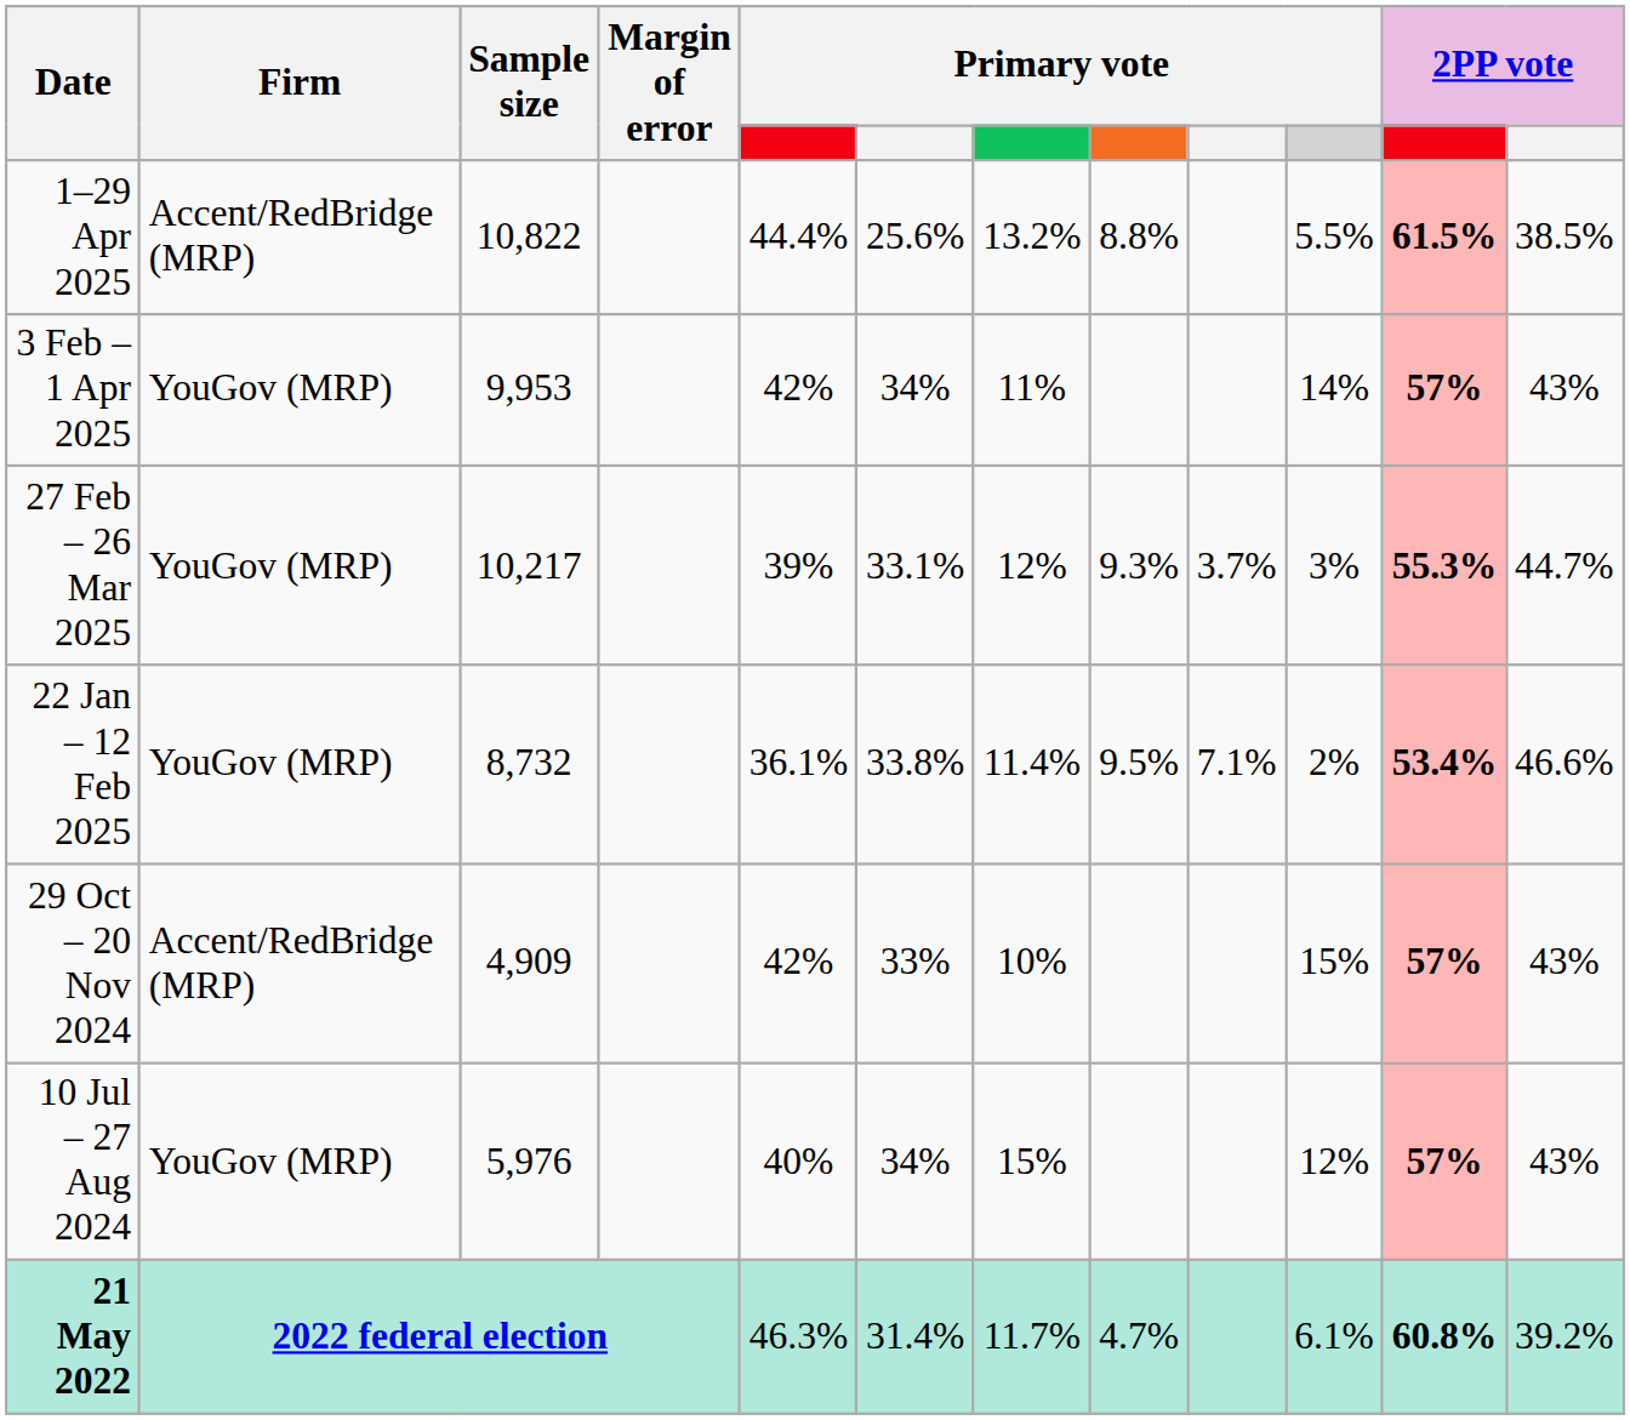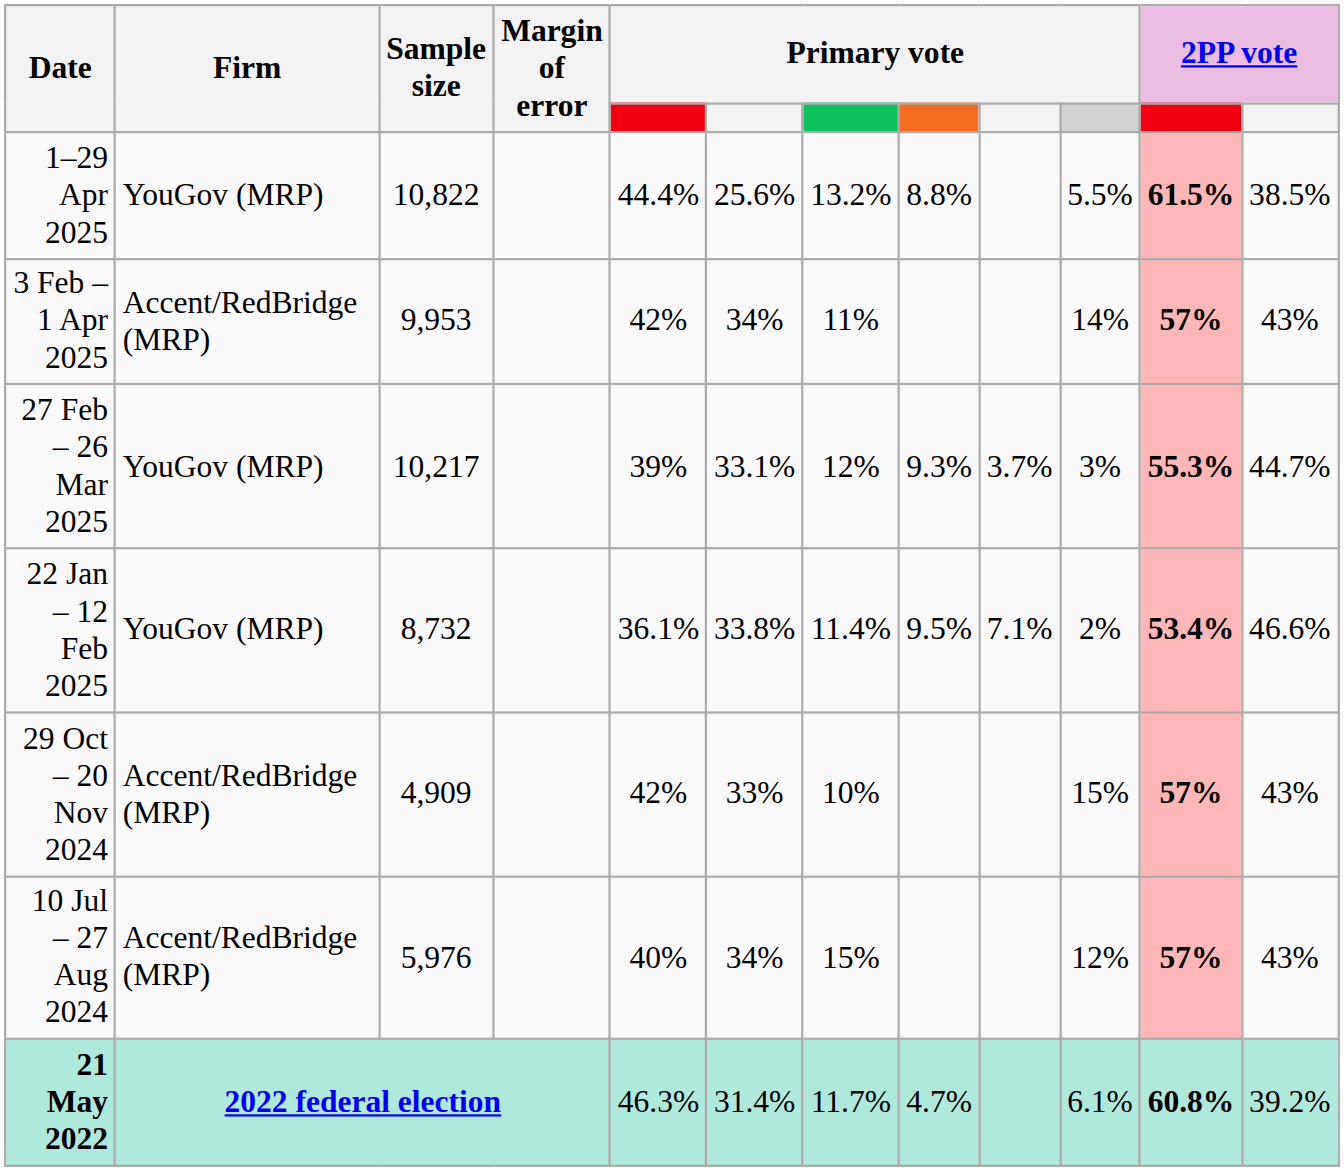1–29 Apr 2025 | Firm: Accent/RedBridge (MRP) -> YouGov (MRP)
3 Feb – 1 Apr 2025 | Firm: YouGov (MRP) -> Accent/RedBridge (MRP)
10 Jul – 27 Aug 2024 | Firm: YouGov (MRP) -> Accent/RedBridge (MRP)
